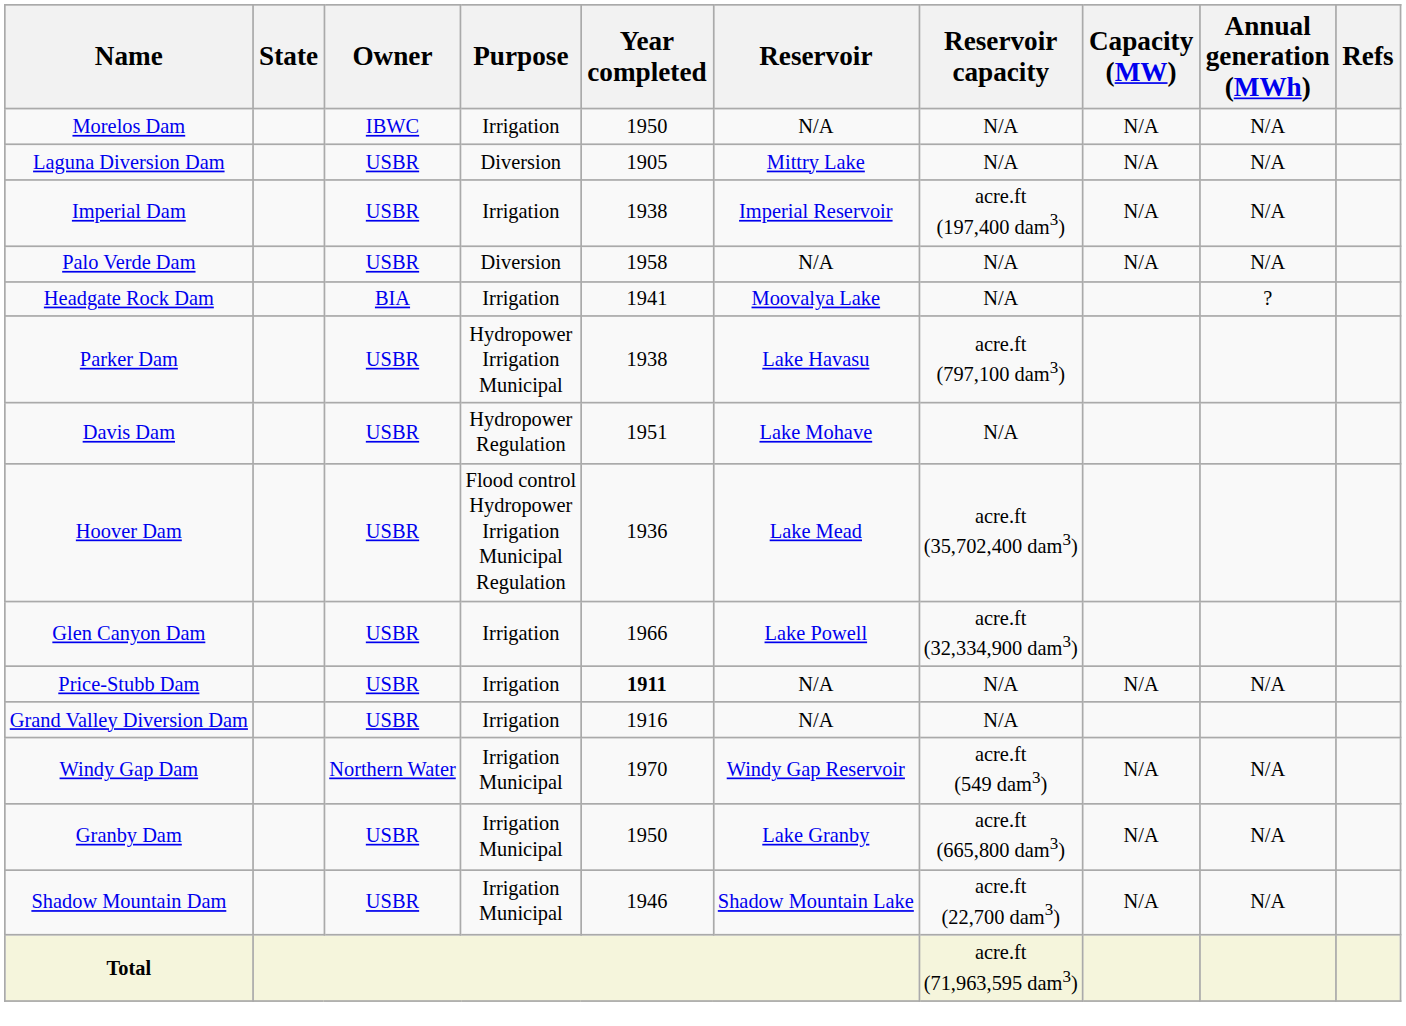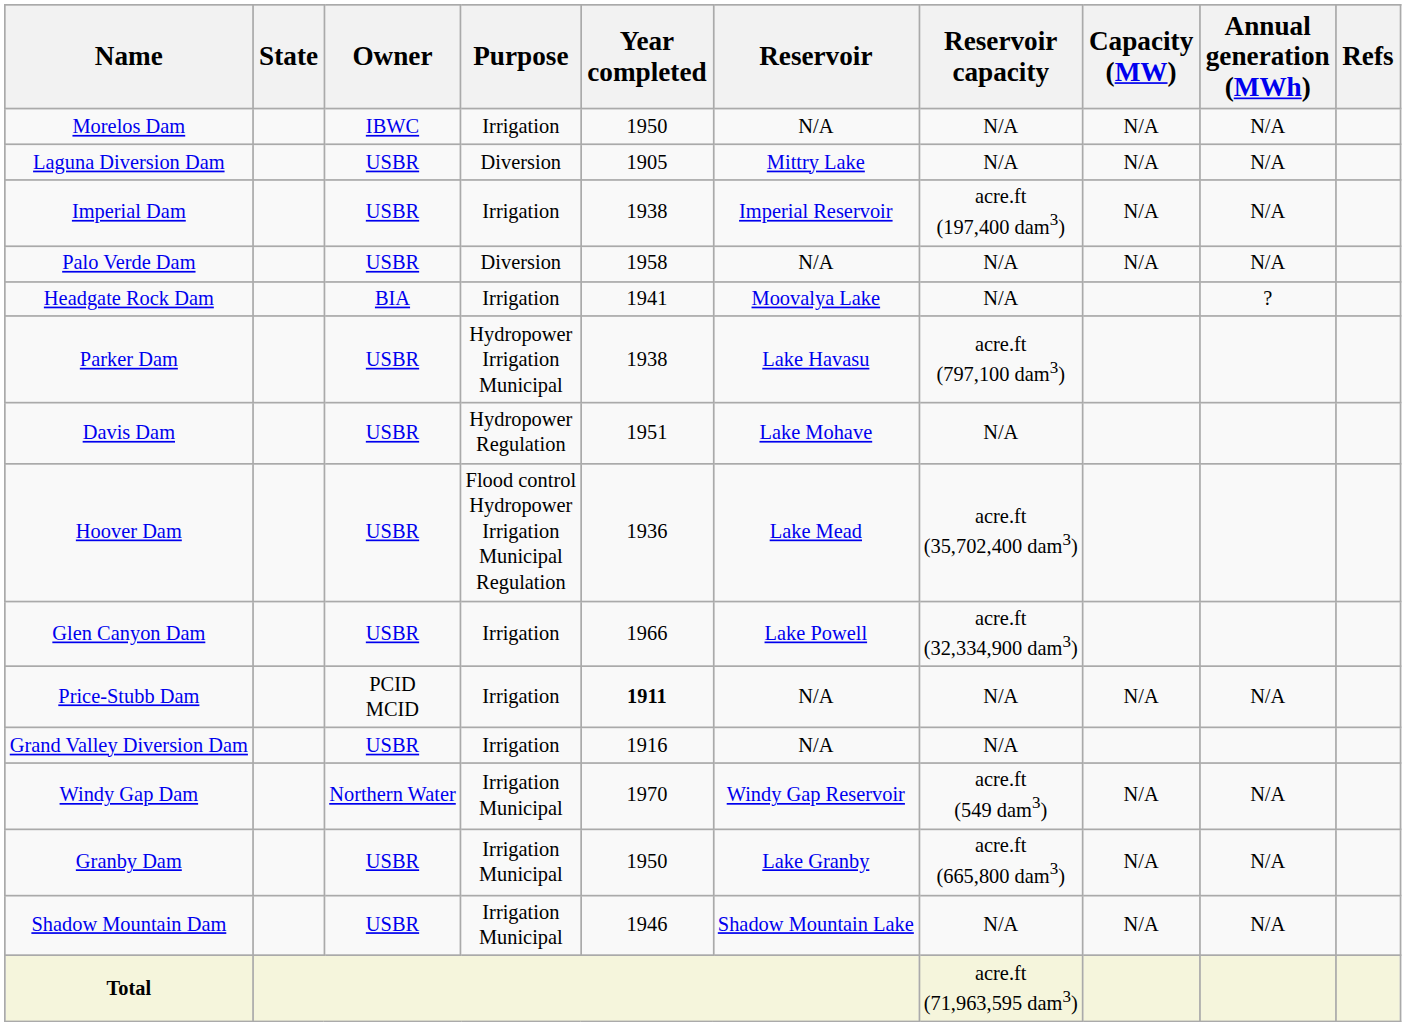Price-Stubb Dam | Owner: USBR -> PCID MCID
Shadow Mountain Dam | Reservoir capacity: acre.ft (22,700 dam3) -> N/A
